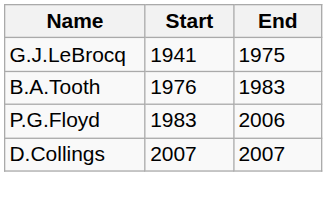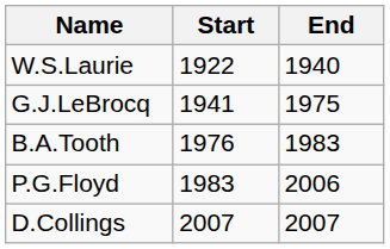+ row: W.S.Laurie | 1922 | 1940
